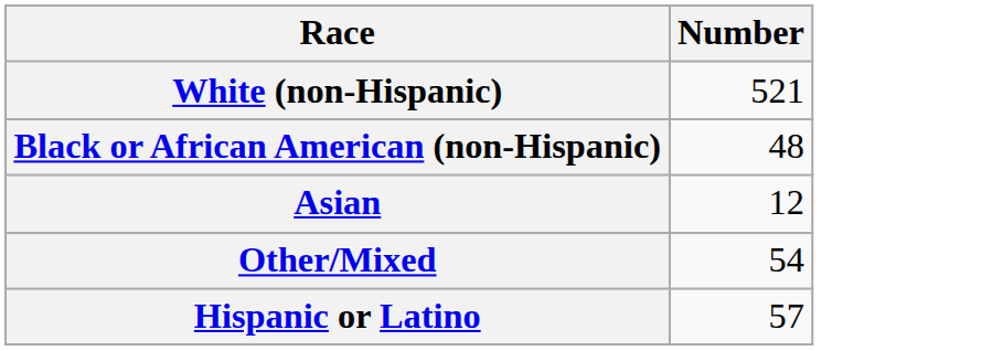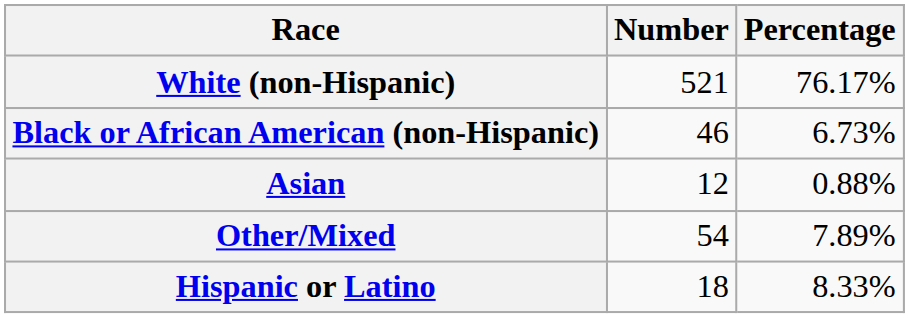+ column: Percentage | 76.17% | 6.73% | 0.88% | 7.89% | 8.33%
Black or African American (non-Hispanic) | Number: 48 -> 46
Hispanic or Latino | Number: 57 -> 18
